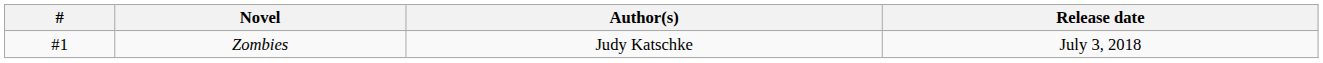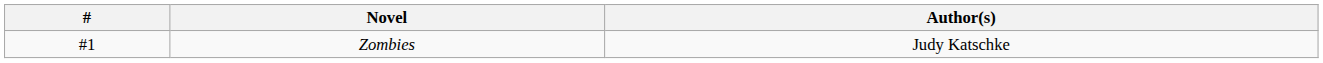- column: Release date | July 3, 2018
